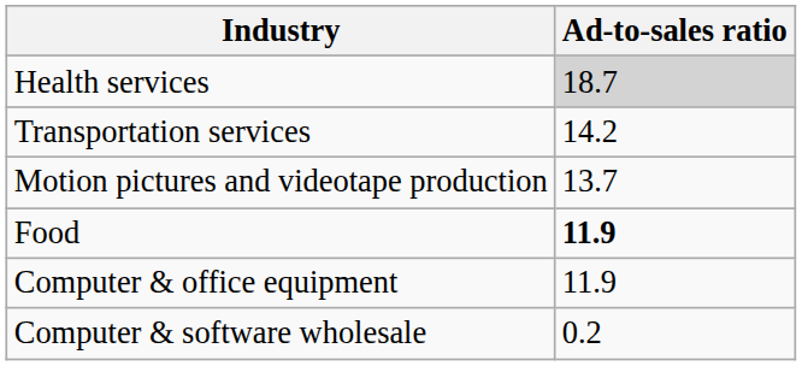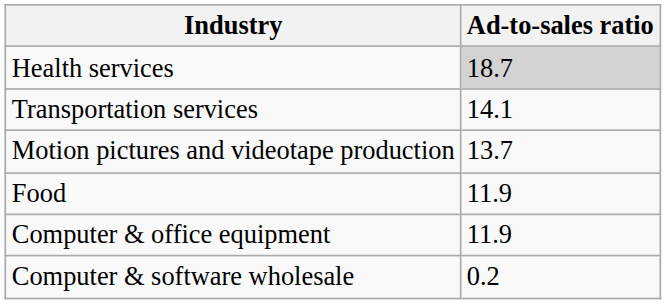Transportation services | Ad-to-sales ratio: 14.2 -> 14.1
Food | Ad-to-sales ratio: bold -> normal
